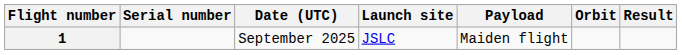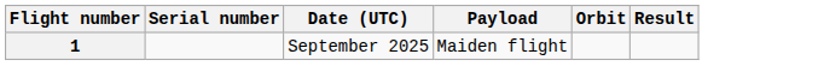- column: Launch site | JSLC
